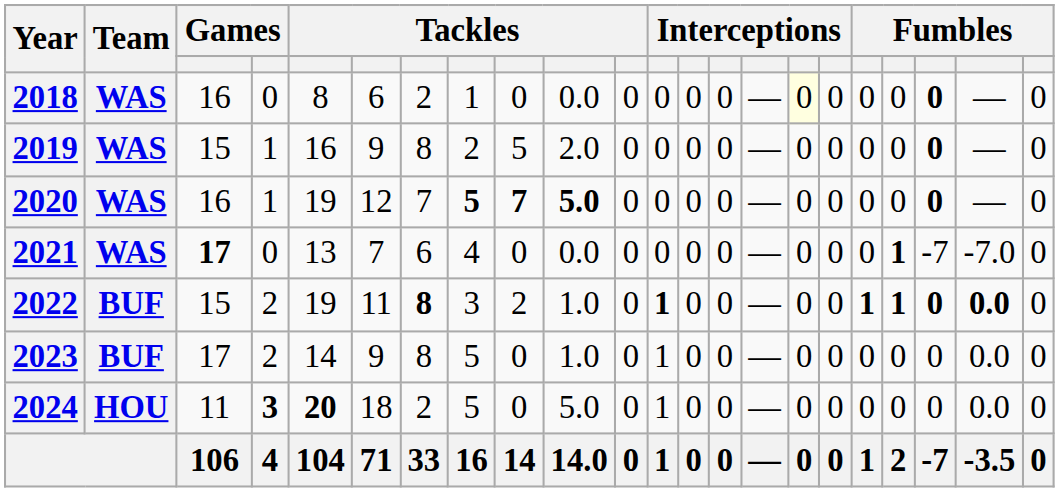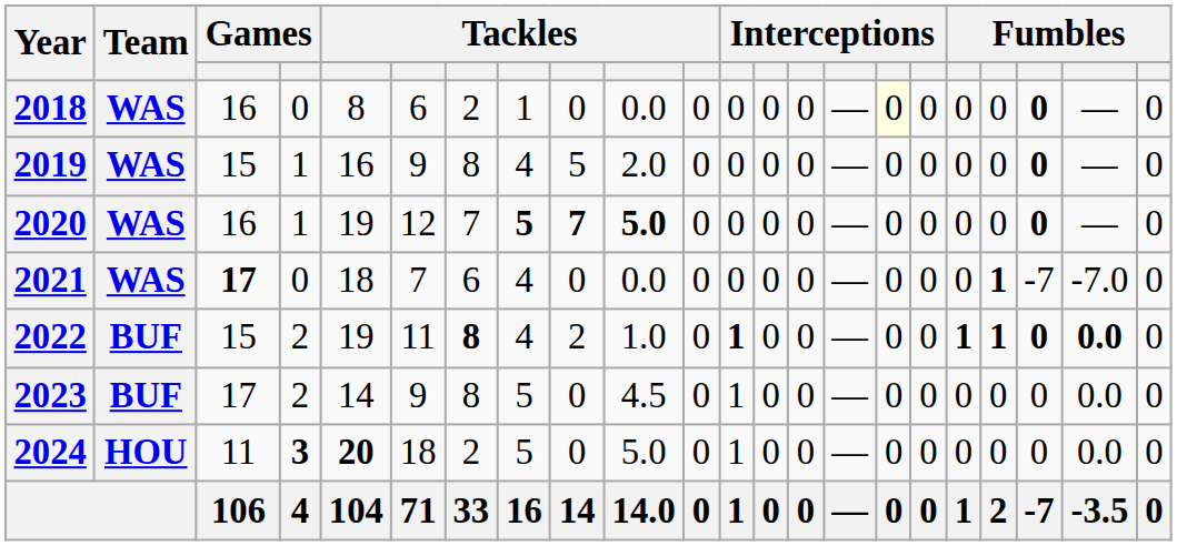2019 | column 8: 2 -> 4
2021 | column 5: 13 -> 18
2022 | column 8: 3 -> 4
2023 | column 10: 1.0 -> 4.5
